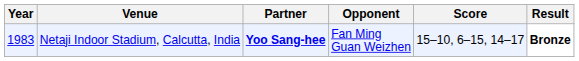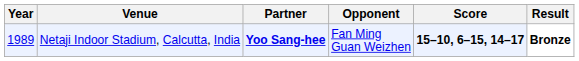Netaji Indoor Stadium, Calcutta, India | Year: 1983 -> 1989
Netaji Indoor Stadium, Calcutta, India | Score: normal -> bold
